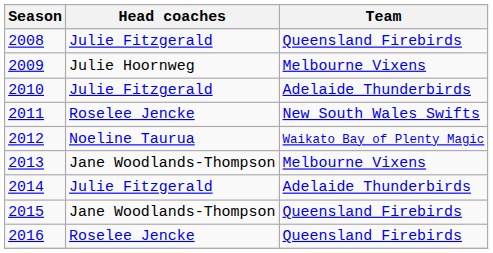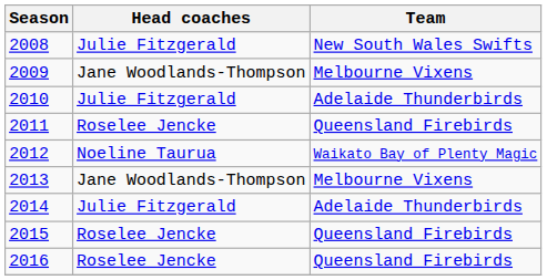2008 | Team: Queensland Firebirds -> New South Wales Swifts
2009 | Head coaches: Julie Hoornweg -> Jane Woodlands-Thompson
2011 | Team: New South Wales Swifts -> Queensland Firebirds
2015 | Head coaches: Jane Woodlands-Thompson -> Roselee Jencke
